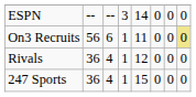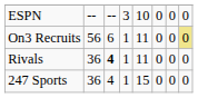ESPN | column 5: 14 -> 10
Rivals | column 3: normal -> bold
Rivals | column 5: 12 -> 11
